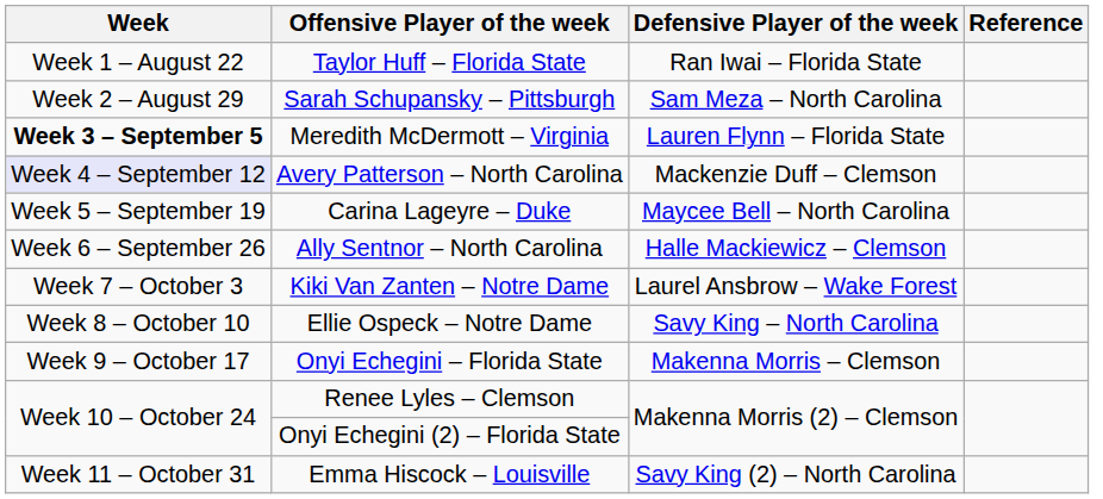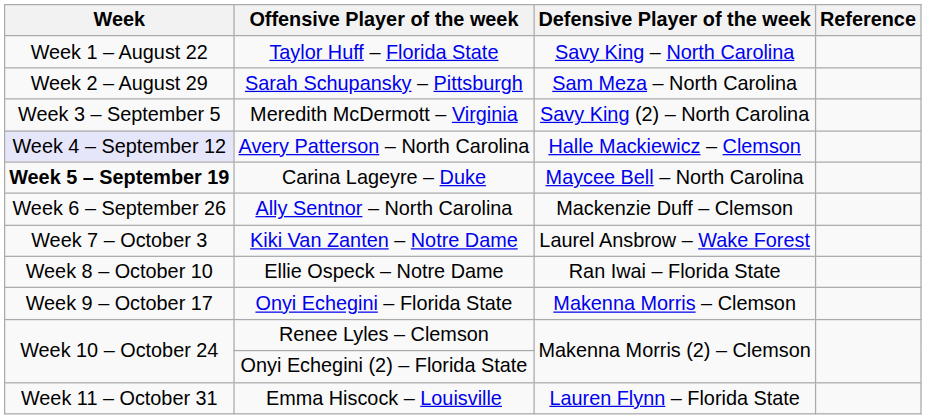Taylor Huff – Florida State | Defensive Player of the week: Ran Iwai – Florida State -> Savy King – North Carolina
Meredith McDermott – Virginia | Week: bold -> normal
Meredith McDermott – Virginia | Defensive Player of the week: Lauren Flynn – Florida State -> Savy King (2) – North Carolina
Avery Patterson – North Carolina | Defensive Player of the week: Mackenzie Duff – Clemson -> Halle Mackiewicz – Clemson
Carina Lageyre – Duke | Week: normal -> bold
Ally Sentnor – North Carolina | Defensive Player of the week: Halle Mackiewicz – Clemson -> Mackenzie Duff – Clemson
Ellie Ospeck – Notre Dame | Defensive Player of the week: Savy King – North Carolina -> Ran Iwai – Florida State
Emma Hiscock – Louisville | Defensive Player of the week: Savy King (2) – North Carolina -> Lauren Flynn – Florida State
